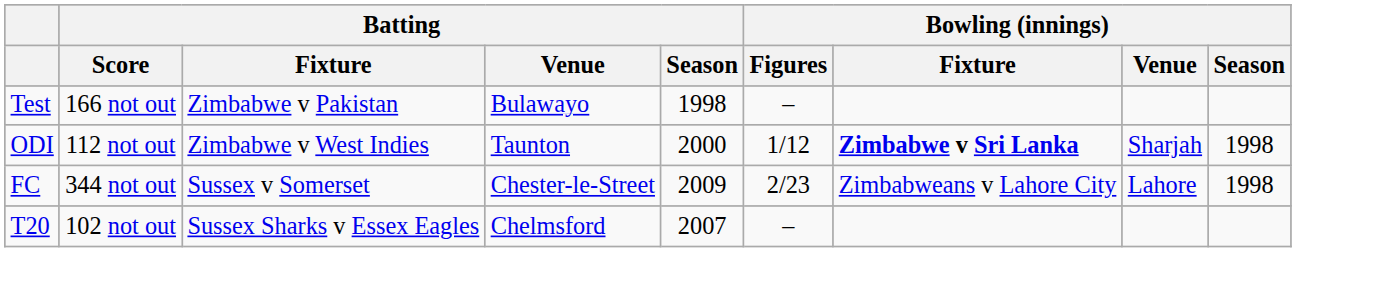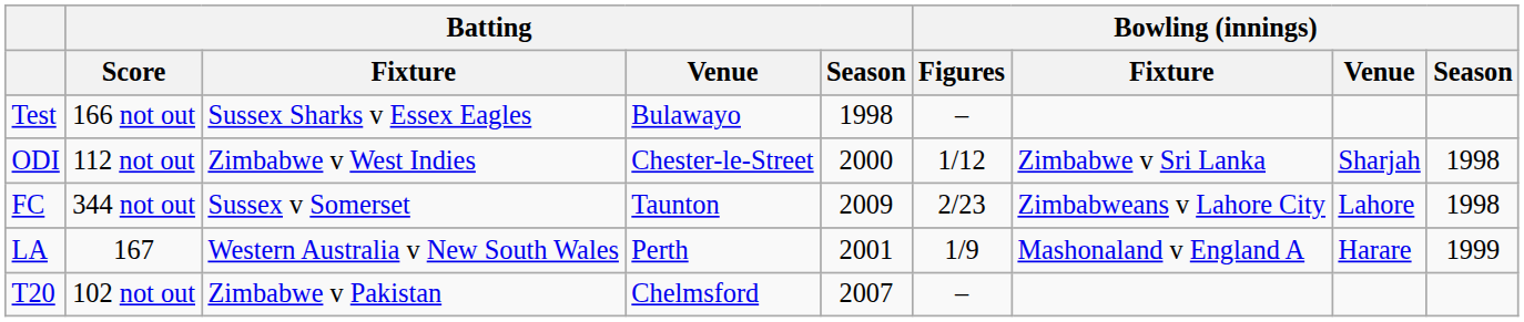Test | Batting / Fixture: Zimbabwe v Pakistan -> Sussex Sharks v Essex Eagles
ODI | Batting / Venue: Taunton -> Chester-le-Street
ODI | Bowling (innings) / Fixture: bold -> normal
FC | Batting / Venue: Chester-le-Street -> Taunton
+ row: LA | 167 | Western Australia v New South Wales | Perth | 2001 | 1/9 | Mashonaland v England A | Harare | 1999
T20 | Batting / Fixture: Sussex Sharks v Essex Eagles -> Zimbabwe v Pakistan
